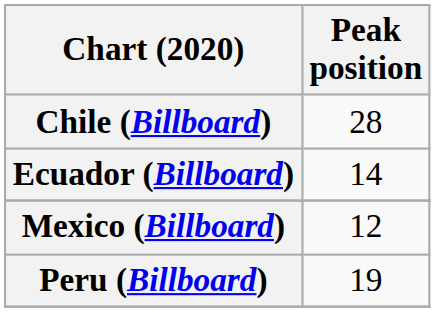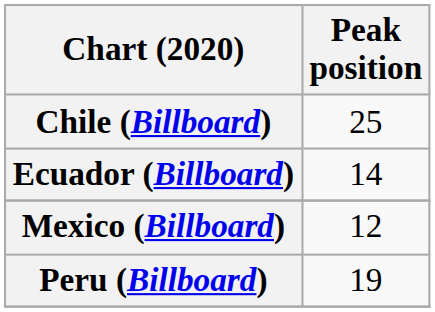Chile (Billboard) | Peak position: 28 -> 25
